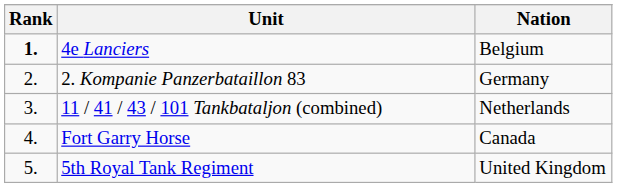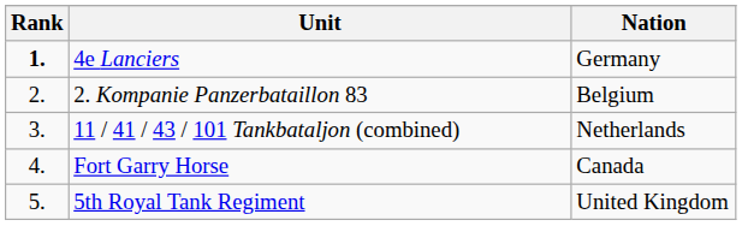4e Lanciers | Nation: Belgium -> Germany
2. Kompanie Panzerbataillon 83 | Nation: Germany -> Belgium
